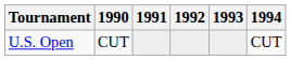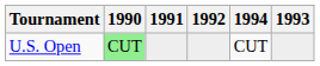columns swapped: 1993 <-> 1994
U.S. Open | 1990: no background -> lightgreen background
